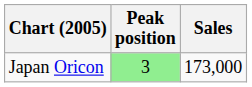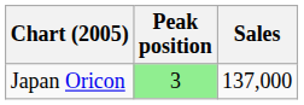Japan Oricon | Sales: 173,000 -> 137,000
